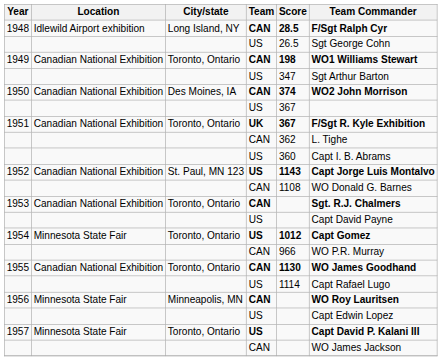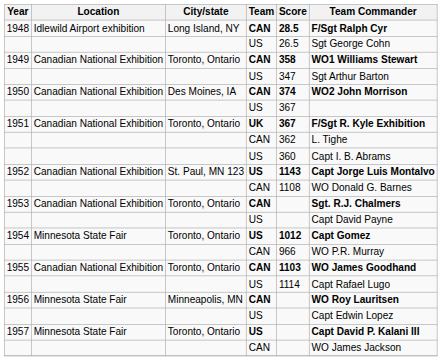1949 | Score: 198 -> 358
1955 | Score: 1130 -> 1103
